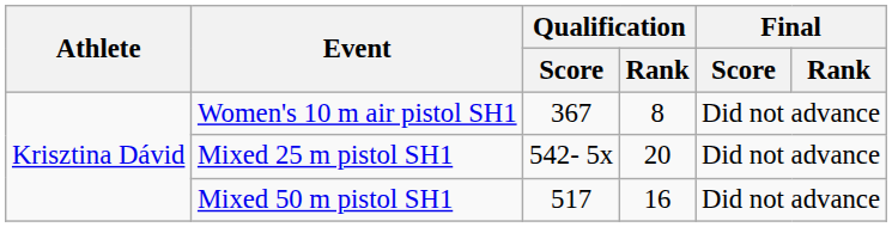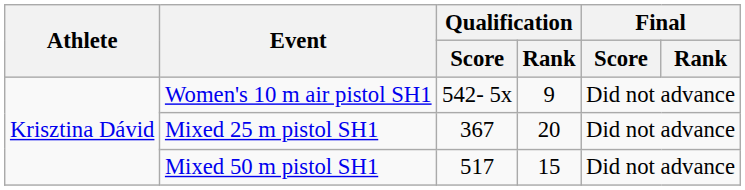Women's 10 m air pistol SH1 | Qualification / Score: 367 -> 542- 5x
Women's 10 m air pistol SH1 | Qualification / Rank: 8 -> 9
Mixed 25 m pistol SH1 | Qualification / Score: 542- 5x -> 367
Mixed 50 m pistol SH1 | Qualification / Rank: 16 -> 15
